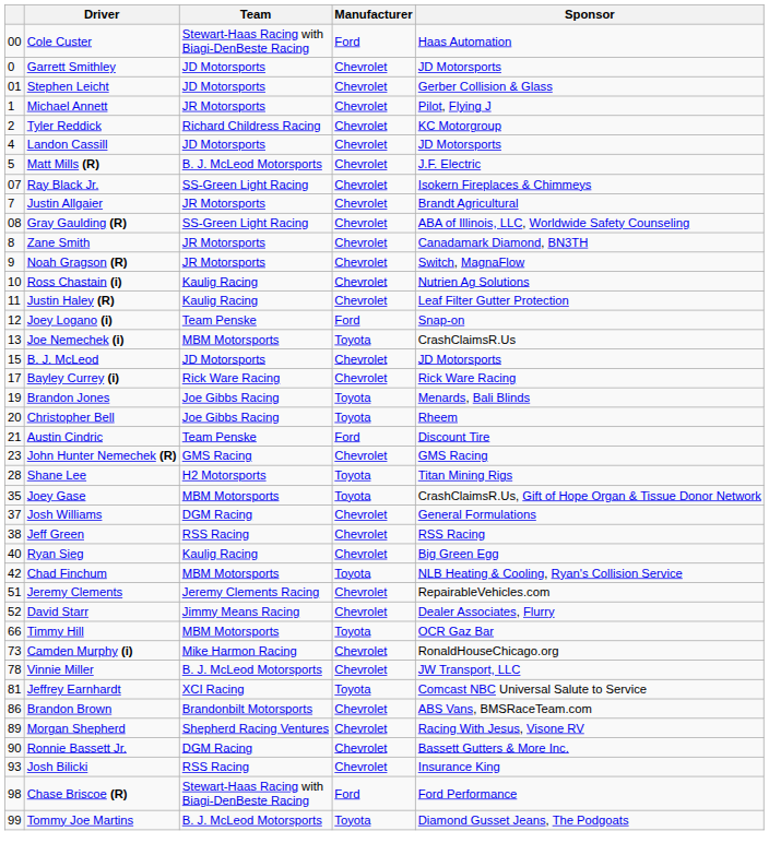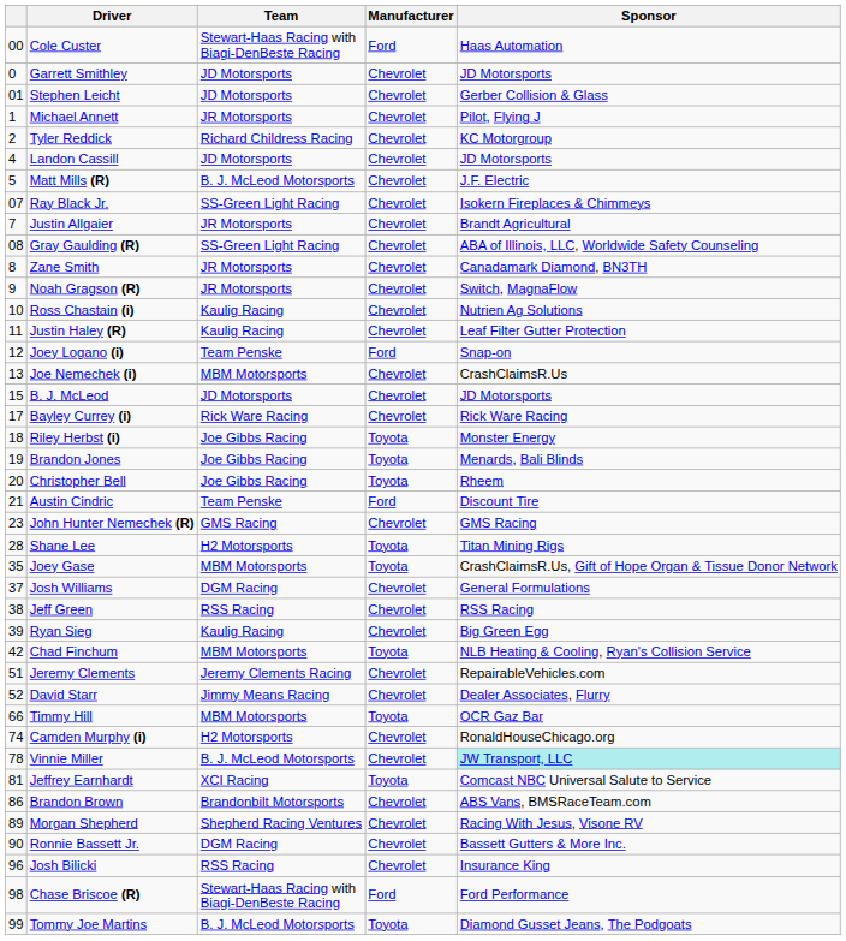Joe Nemechek (i) | Manufacturer: Toyota -> Chevrolet
+ row: 18 | Riley Herbst (i) | Joe Gibbs Racing | Toyota | Monster Energy
Ryan Sieg | column 1: 40 -> 39
Camden Murphy (i) | column 1: 73 -> 74
Camden Murphy (i) | Team: Mike Harmon Racing -> H2 Motorsports
Vinnie Miller | Sponsor: no background -> paleturquoise background
Josh Bilicki | column 1: 93 -> 96
